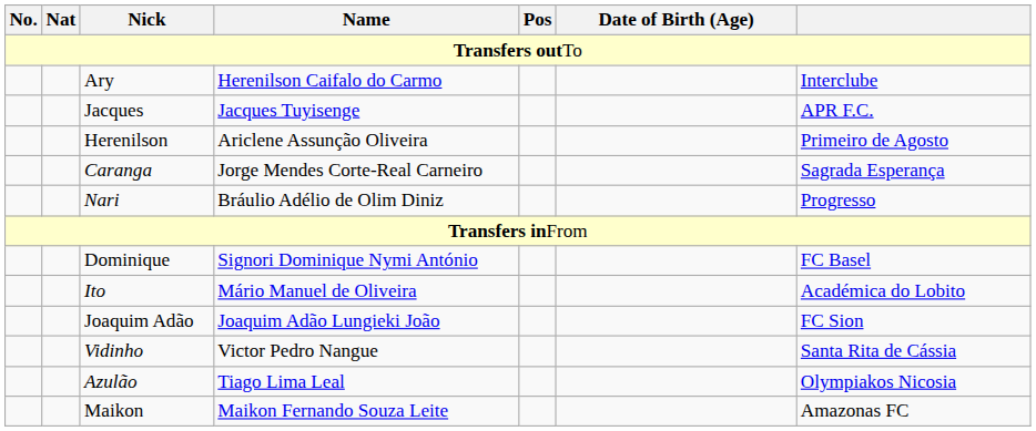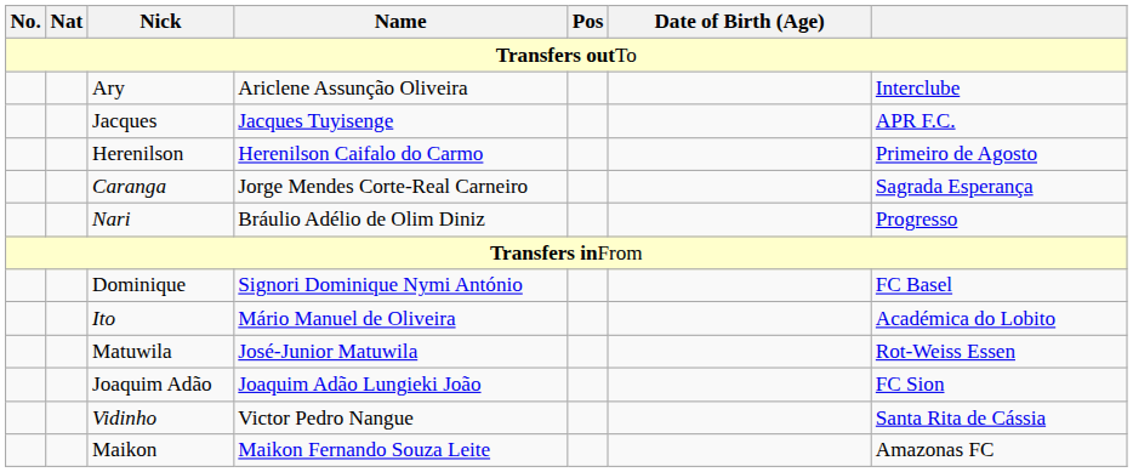Ary | Name: Herenilson Caifalo do Carmo -> Ariclene Assunção Oliveira
Herenilson | Name: Ariclene Assunção Oliveira -> Herenilson Caifalo do Carmo
+ row: Matuwila | José-Junior Matuwila | Rot-Weiss Essen
- row: Azulão | Tiago Lima Leal | Olympiakos Nicosia
